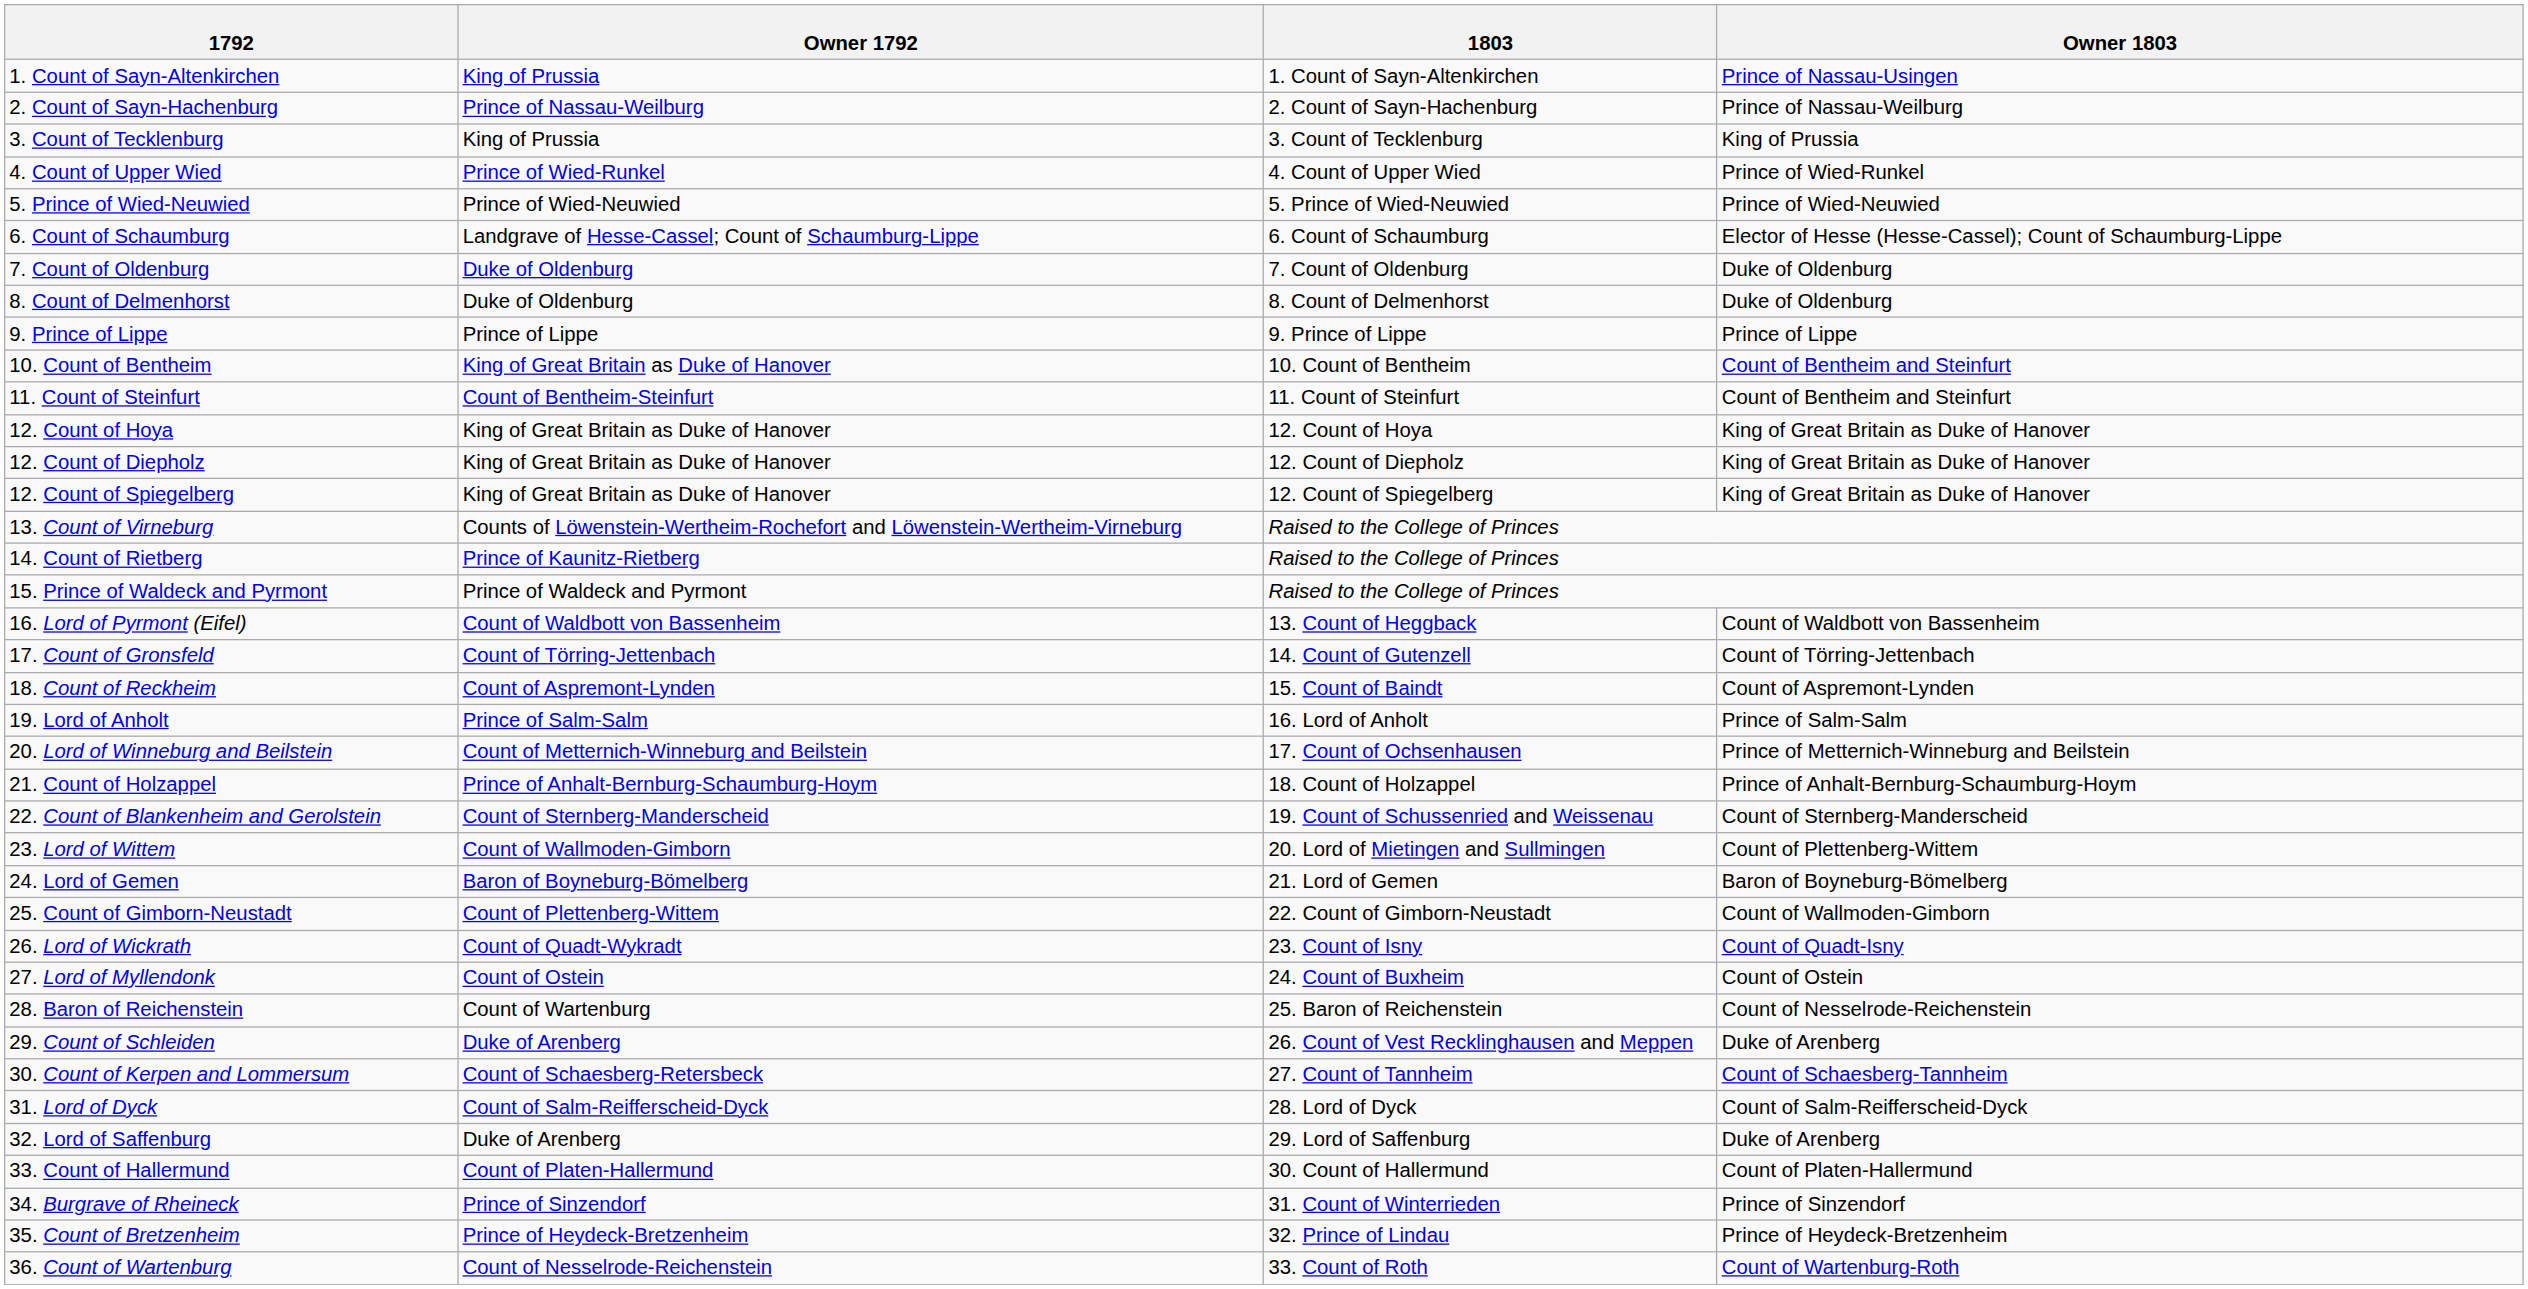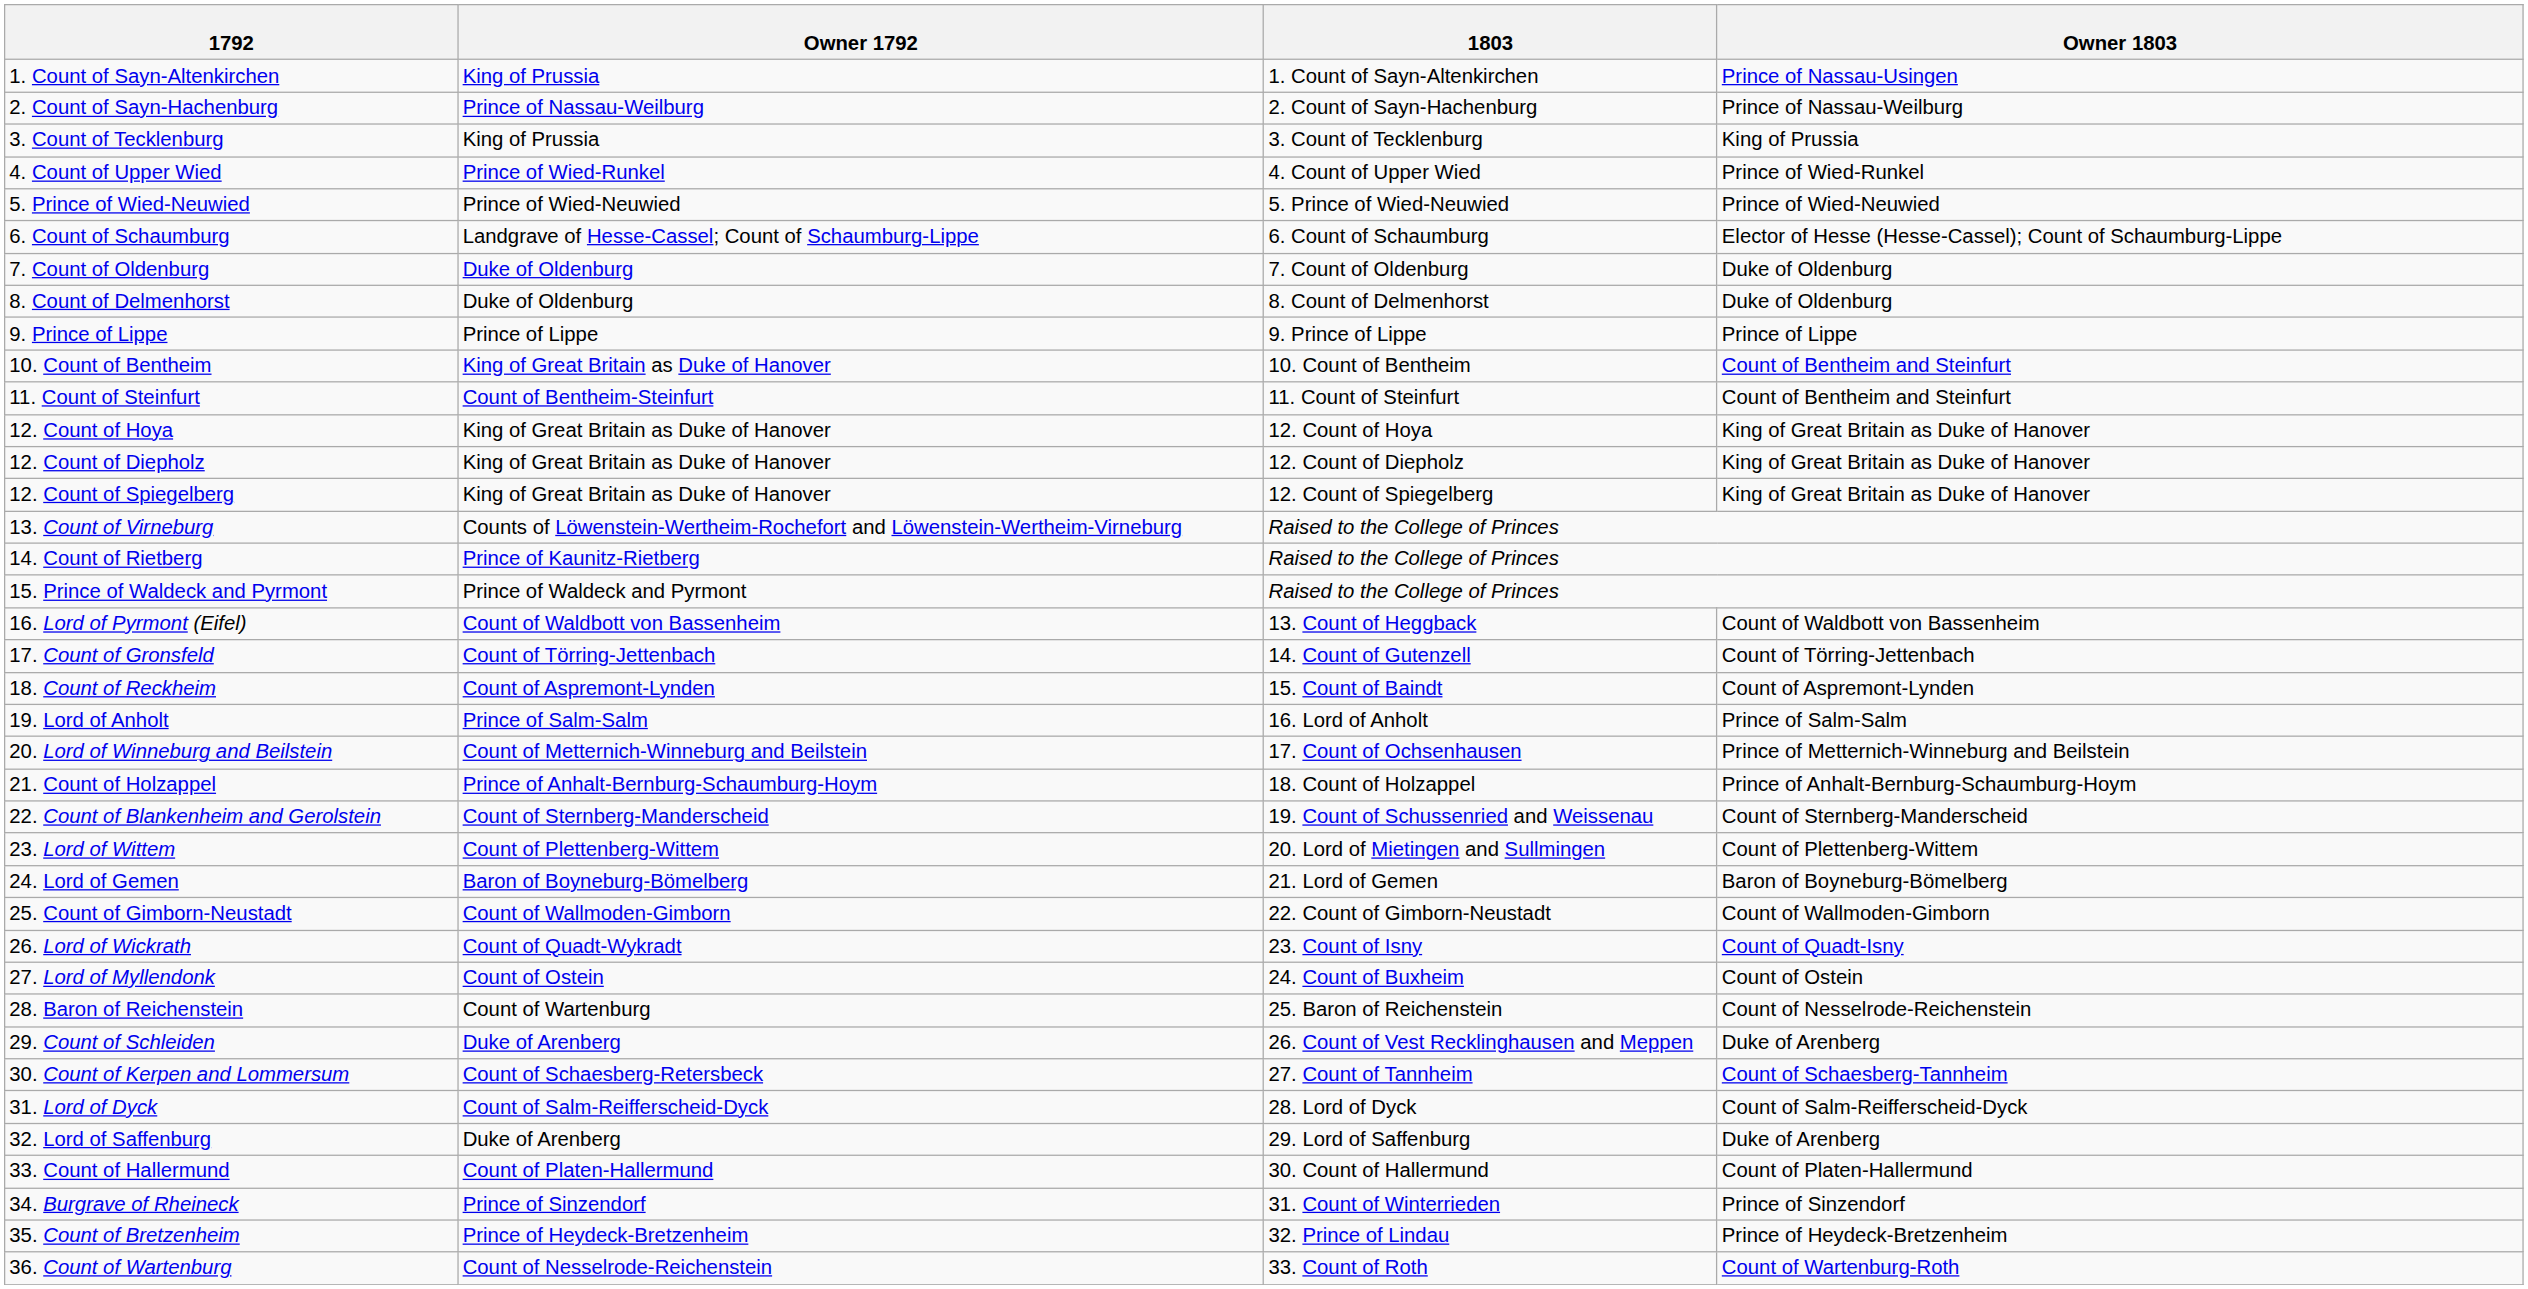23. Lord of Wittem | Owner 1792: Count of Wallmoden-Gimborn -> Count of Plettenberg-Wittem
25. Count of Gimborn-Neustadt | Owner 1792: Count of Plettenberg-Wittem -> Count of Wallmoden-Gimborn
